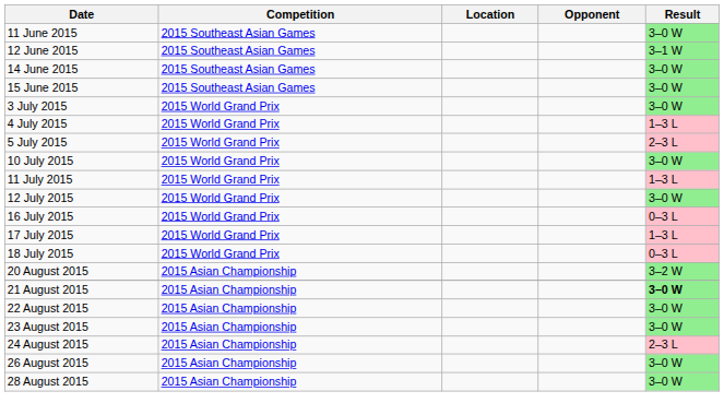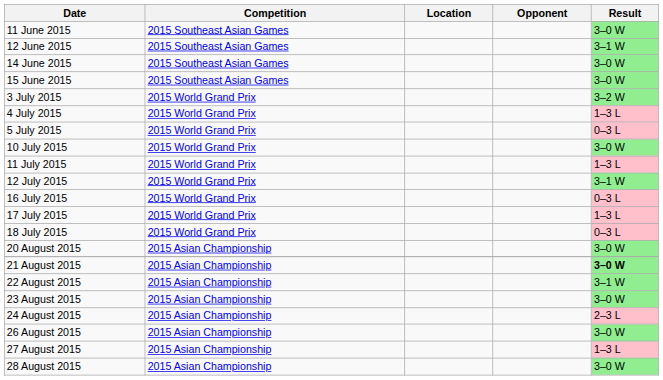3 July 2015 | Result: 3–0 W -> 3–2 W
5 July 2015 | Result: 2–3 L -> 0–3 L
12 July 2015 | Result: 3–0 W -> 3–1 W
20 August 2015 | Result: 3–2 W -> 3–0 W
22 August 2015 | Result: 3–0 W -> 3–1 W
+ row: 27 August 2015 | 2015 Asian Championship | 1–3 L
